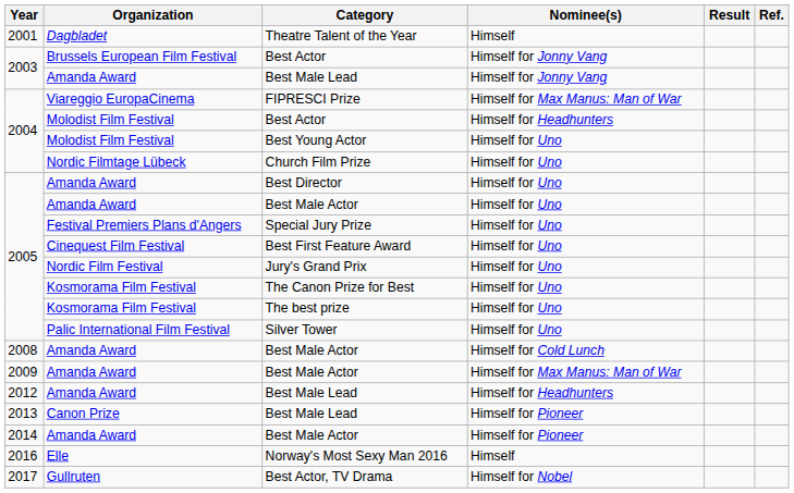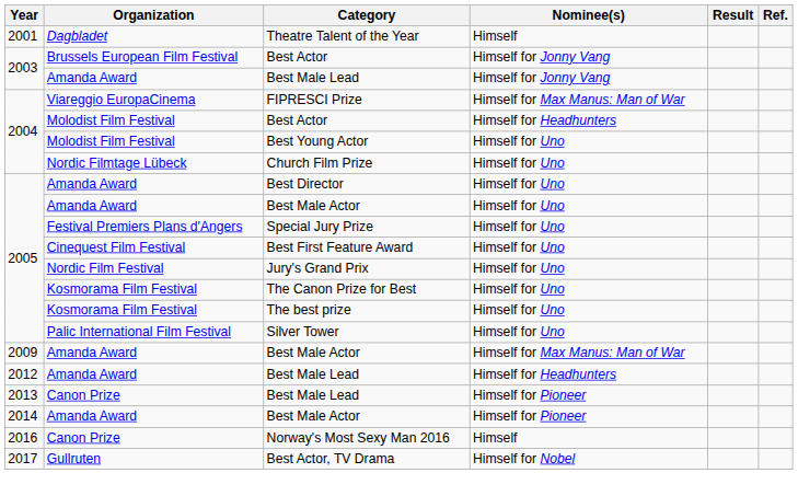- row: 2008 | Amanda Award | Best Male Actor | Himself for Cold Lunch
Norway's Most Sexy Man 2016 | Organization: Elle -> Canon Prize
